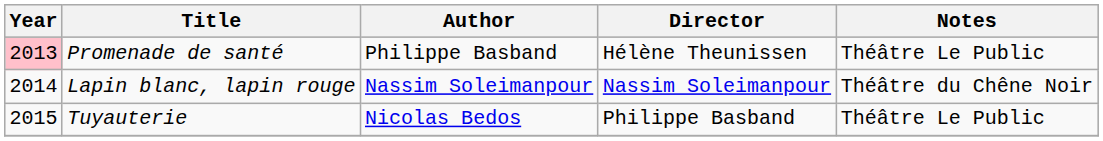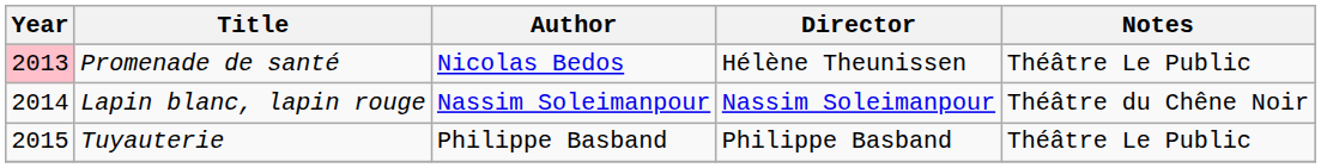Promenade de santé | Author: Philippe Basband -> Nicolas Bedos
Tuyauterie | Author: Nicolas Bedos -> Philippe Basband
